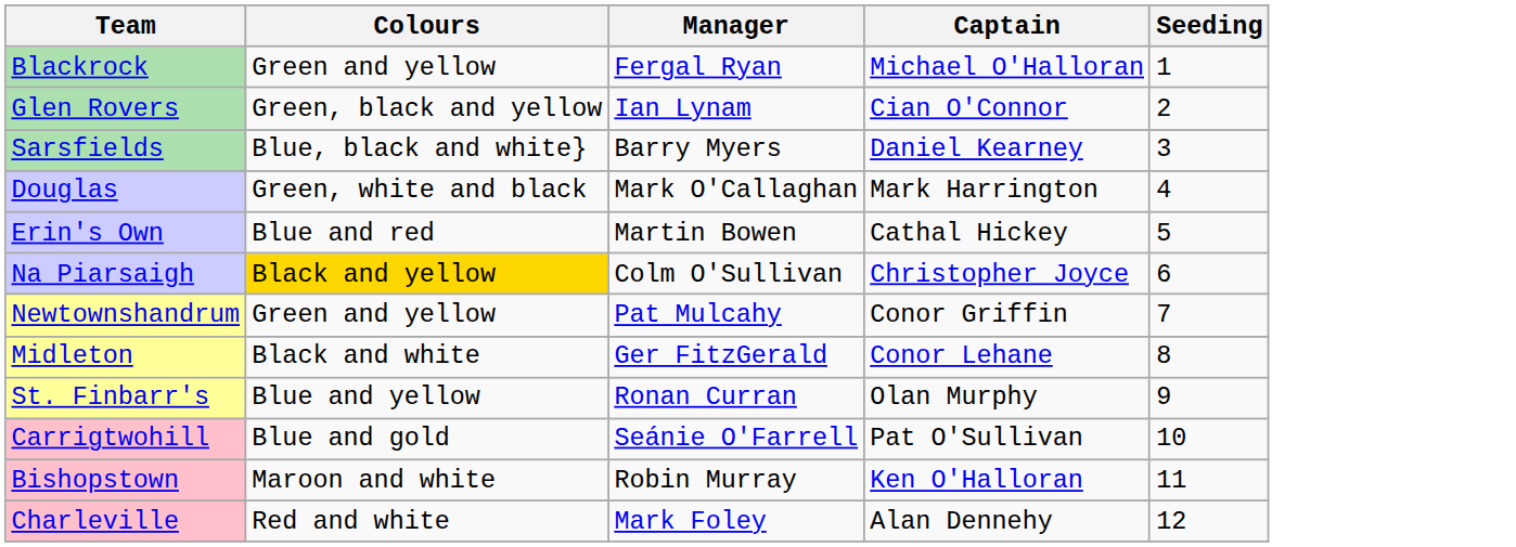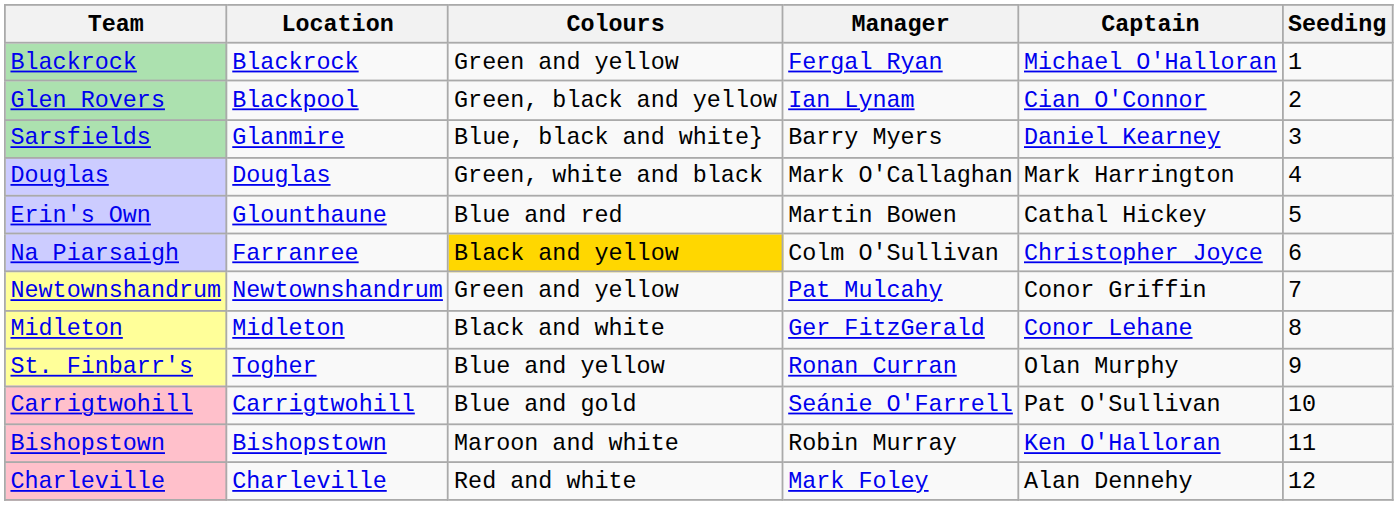+ column: Location | Blackrock | Blackpool | Glanmire | Douglas | Glounthaune | Farranree | Newtownshandrum | Midleton | Togher | Carrigtwohill | Bishopstown | Charleville
